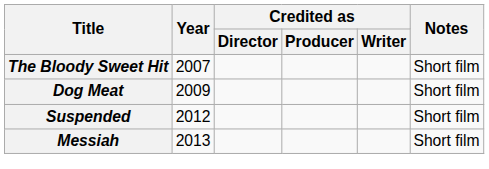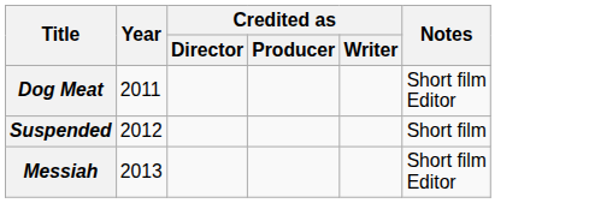- row: The Bloody Sweet Hit | 2007 | Short film
Dog Meat | Year: 2009 -> 2011
Dog Meat | Notes: Short film -> Short film Editor
Messiah | Notes: Short film -> Short film Editor
